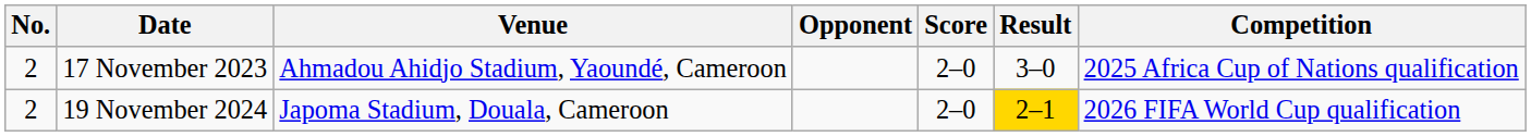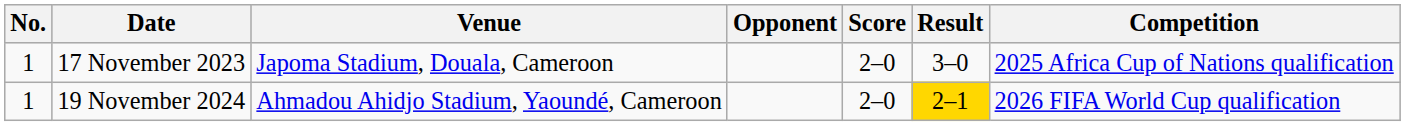17 November 2023 | No.: 2 -> 1
17 November 2023 | Venue: Ahmadou Ahidjo Stadium, Yaoundé, Cameroon -> Japoma Stadium, Douala, Cameroon
19 November 2024 | No.: 2 -> 1
19 November 2024 | Venue: Japoma Stadium, Douala, Cameroon -> Ahmadou Ahidjo Stadium, Yaoundé, Cameroon
